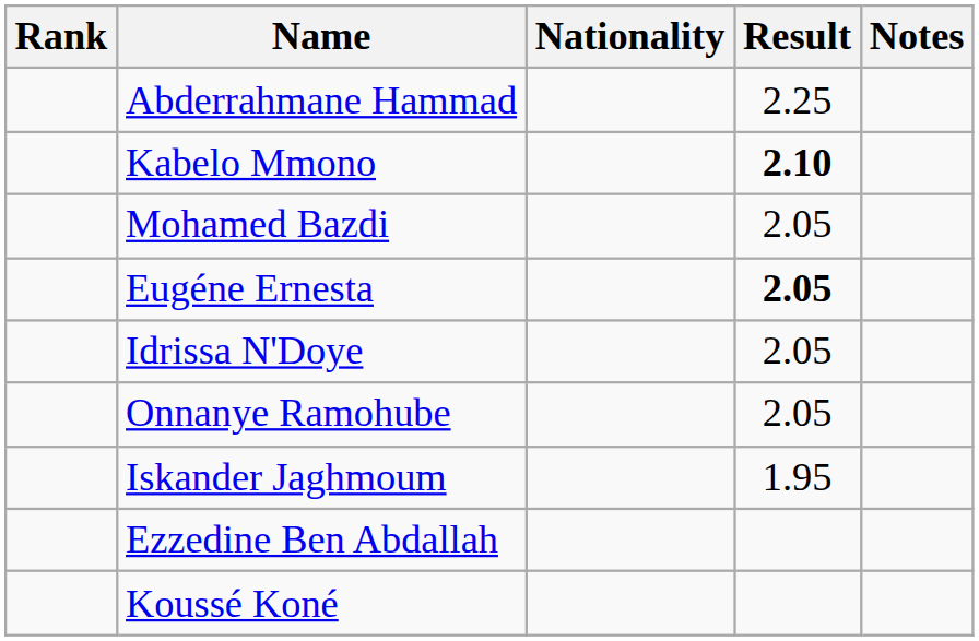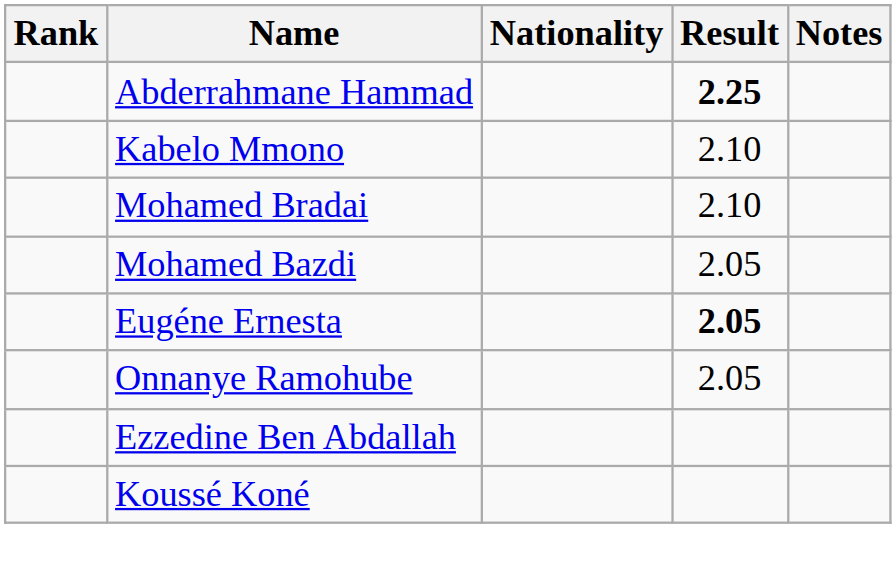Abderrahmane Hammad | Result: normal -> bold
Kabelo Mmono | Result: bold -> normal
+ row: Mohamed Bradai | 2.10
- row: Idrissa N'Doye | 2.05
- row: Iskander Jaghmoum | 1.95
